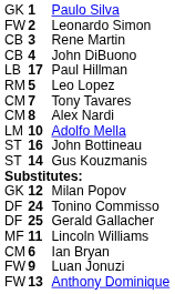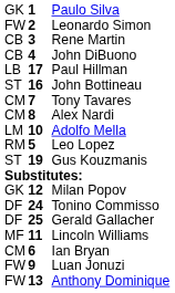rows swapped: Leo Lopez <-> John Bottineau
Gus Kouzmanis | column 2: 14 -> 19
